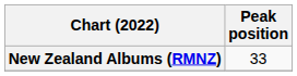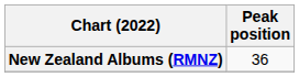New Zealand Albums (RMNZ) | Peak position: 33 -> 36
